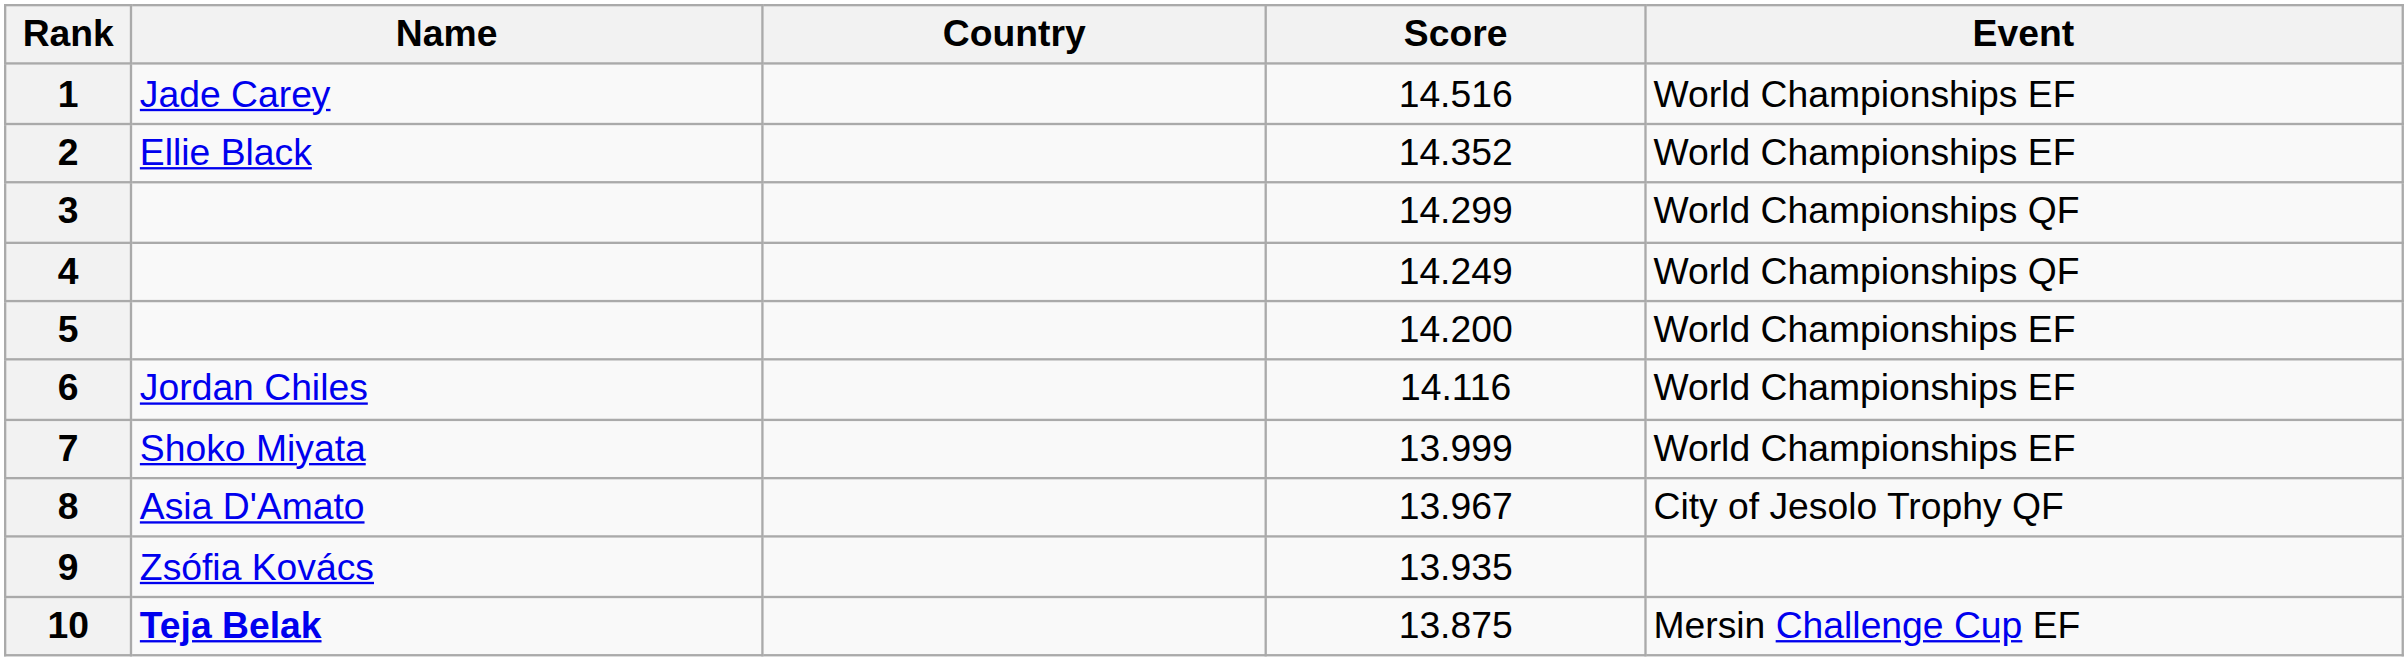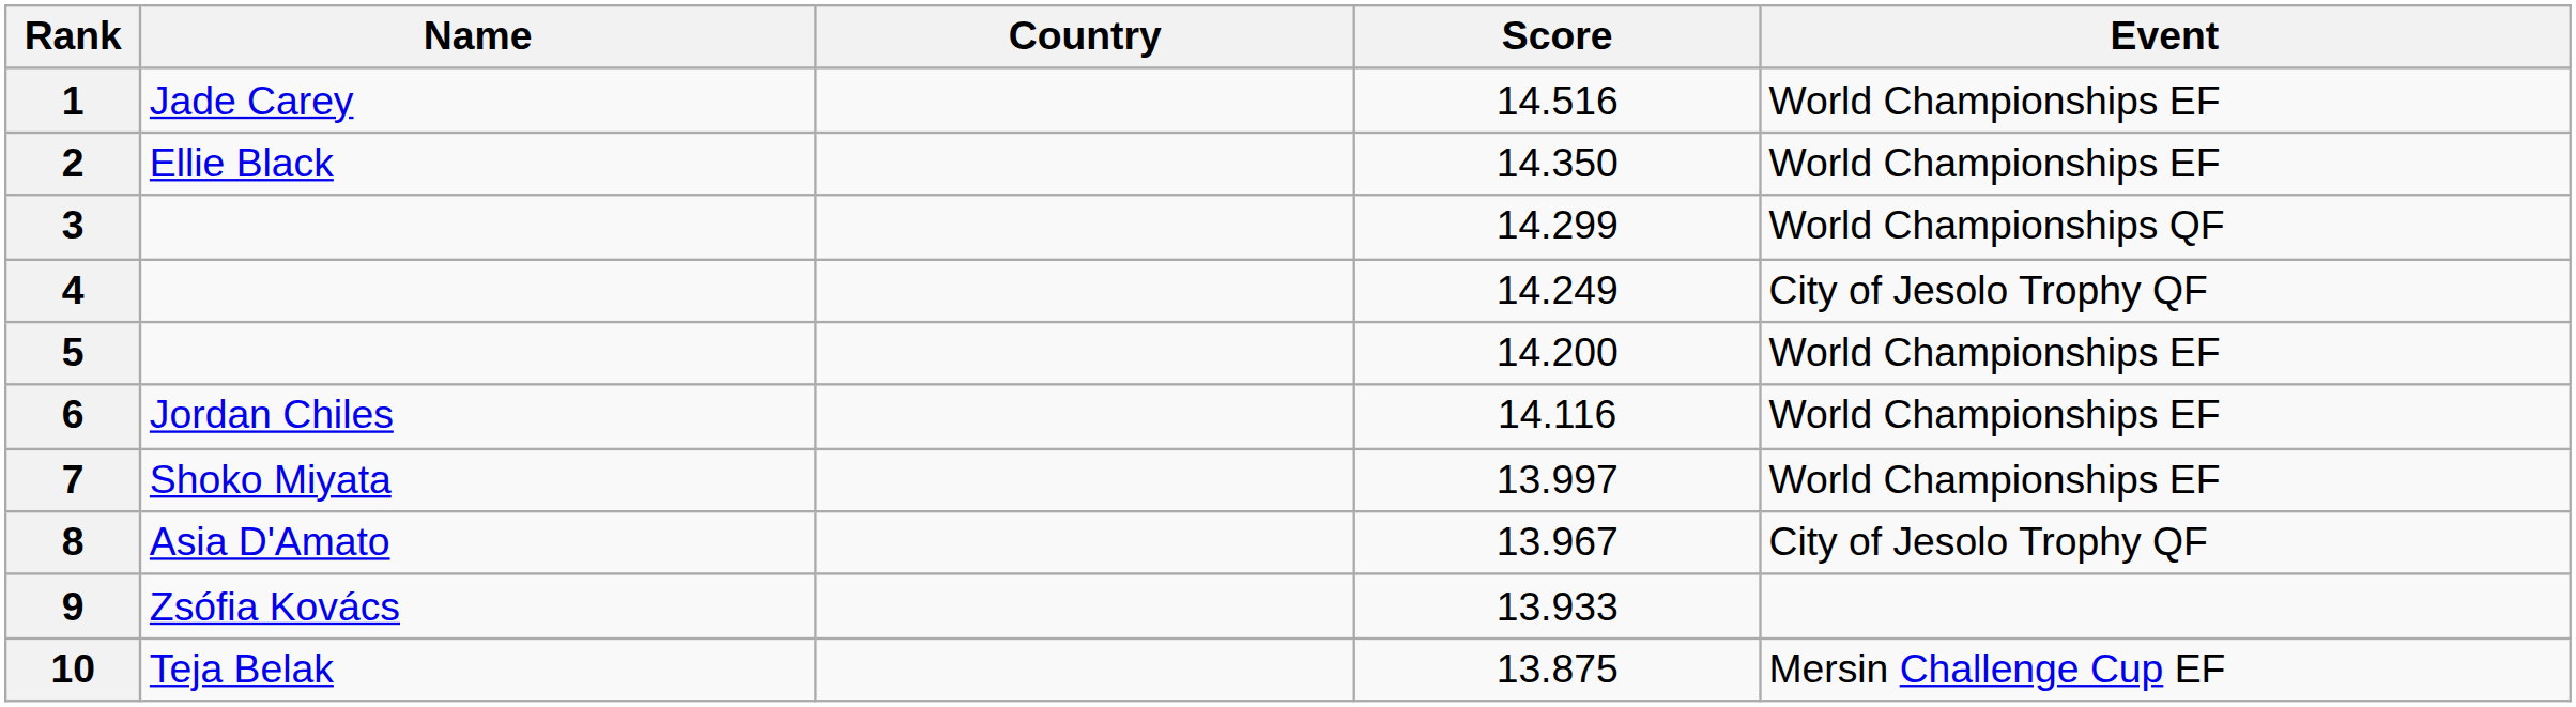2 | Score: 14.352 -> 14.350
4 | Event: World Championships QF -> City of Jesolo Trophy QF
7 | Score: 13.999 -> 13.997
9 | Score: 13.935 -> 13.933
10 | Name: bold -> normal
